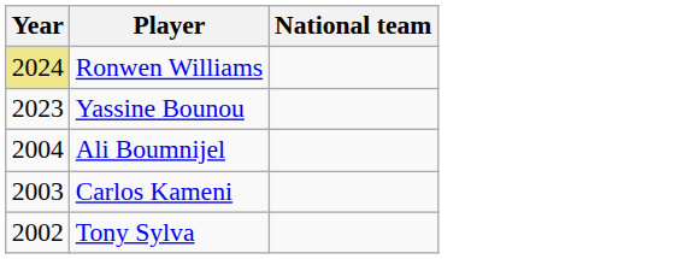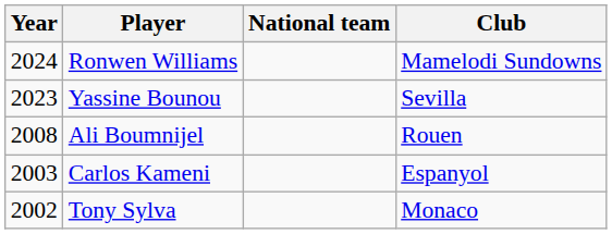+ column: Club | Mamelodi Sundowns | Sevilla | Rouen | Espanyol | Monaco
Ronwen Williams | Year: khaki background -> no background
Ali Boumnijel | Year: 2004 -> 2008
